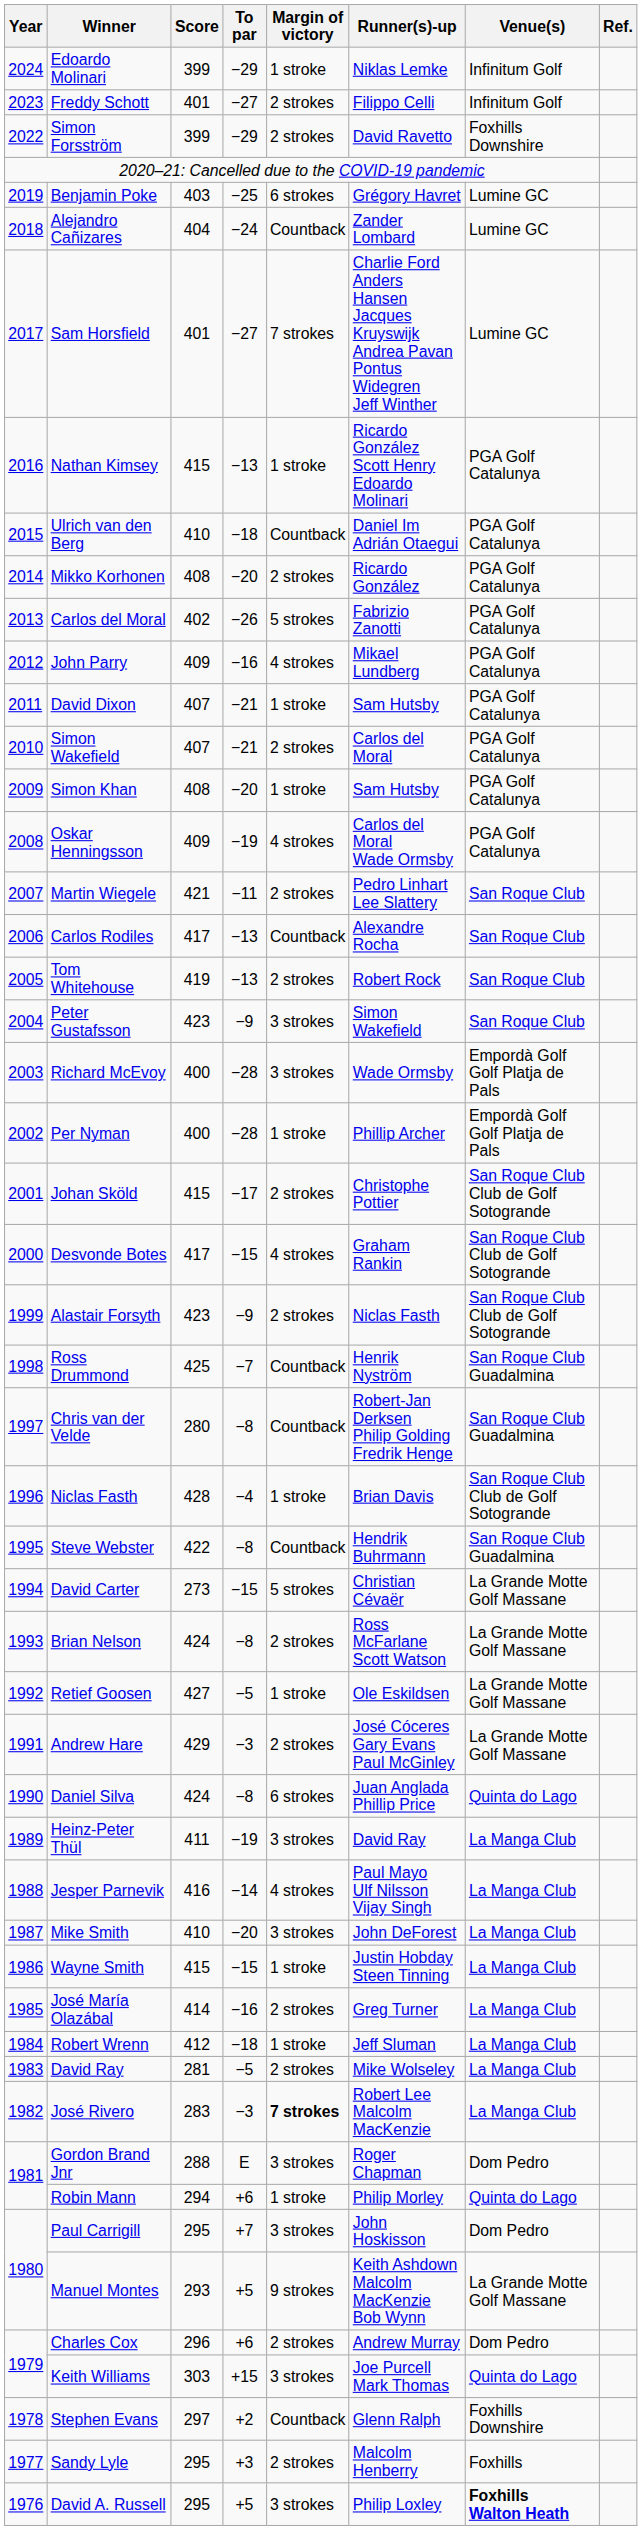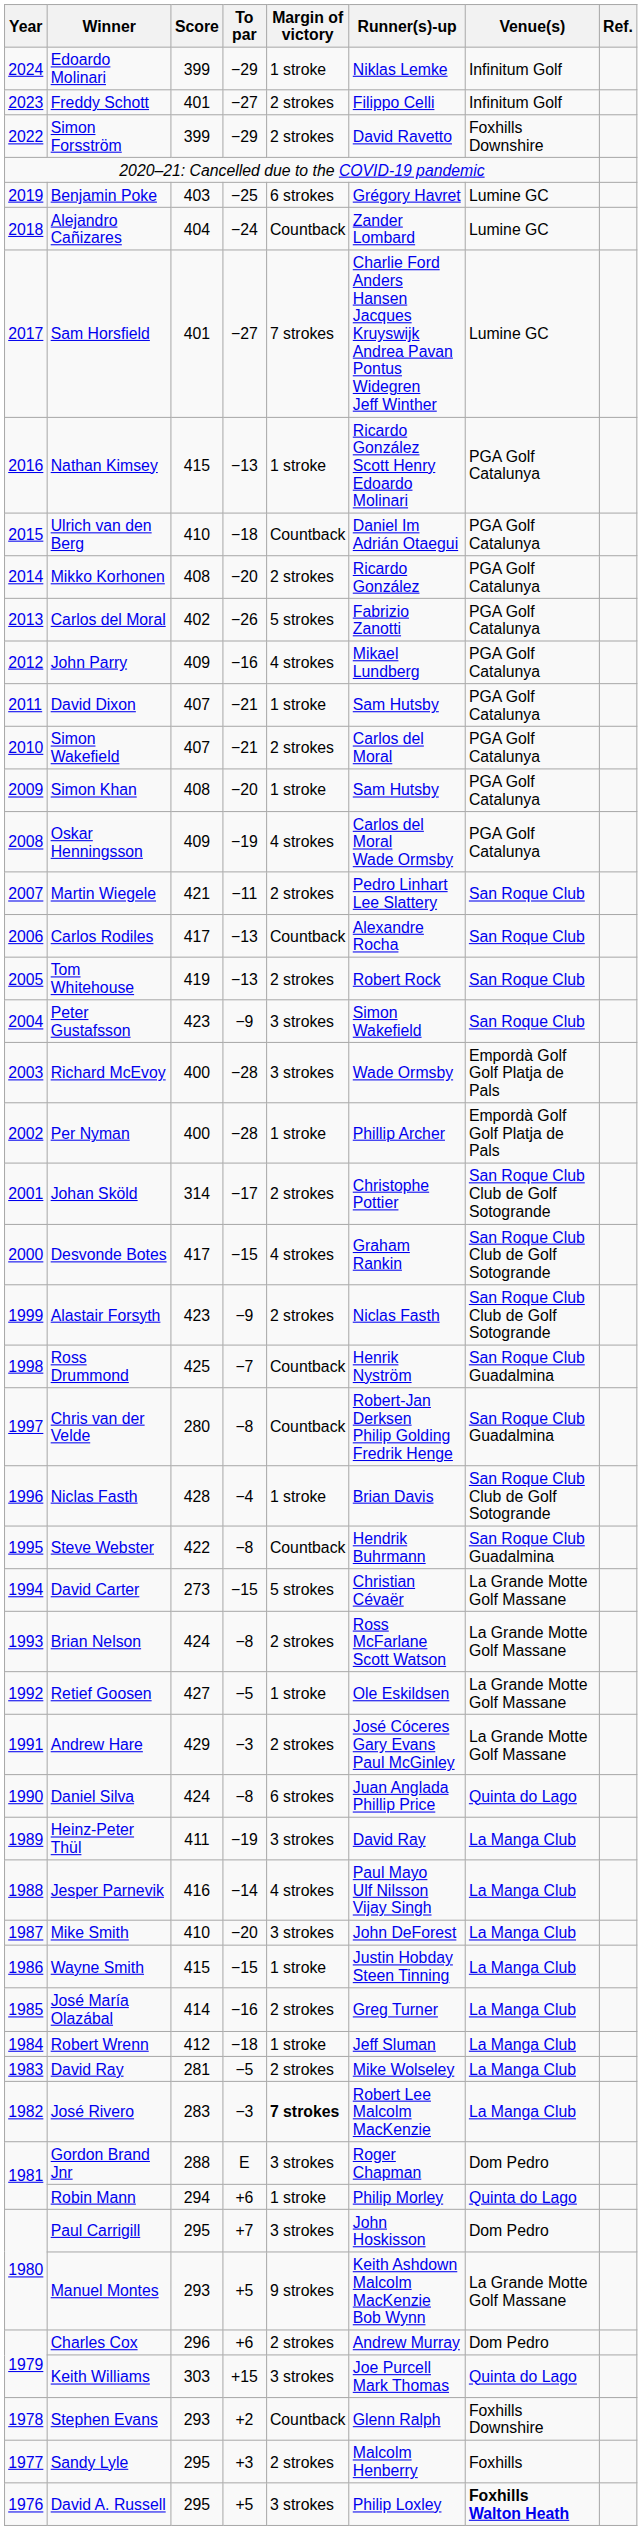Johan Sköld | Score: 415 -> 314
Stephen Evans | Score: 297 -> 293
